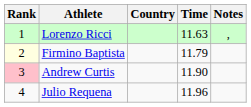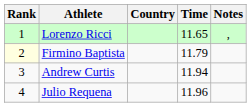Lorenzo Ricci | Time: 11.63 -> 11.65
Andrew Curtis | Rank: pink background -> no background
Andrew Curtis | Time: 11.90 -> 11.94
